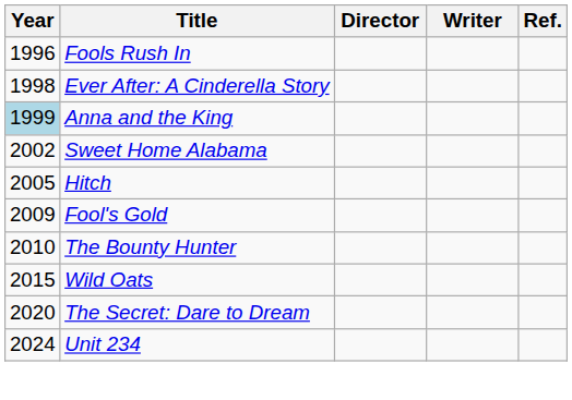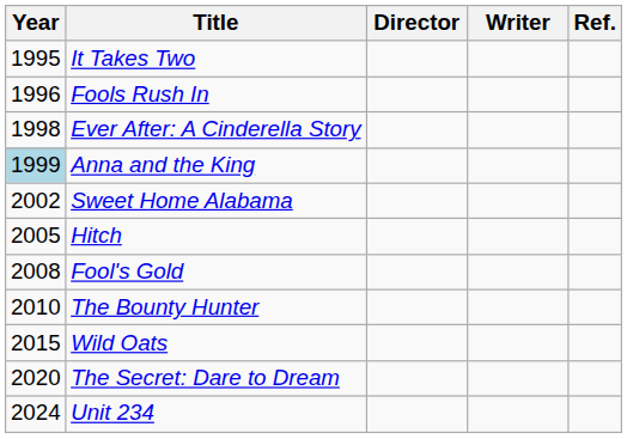+ row: 1995 | It Takes Two
Fool's Gold | Year: 2009 -> 2008
